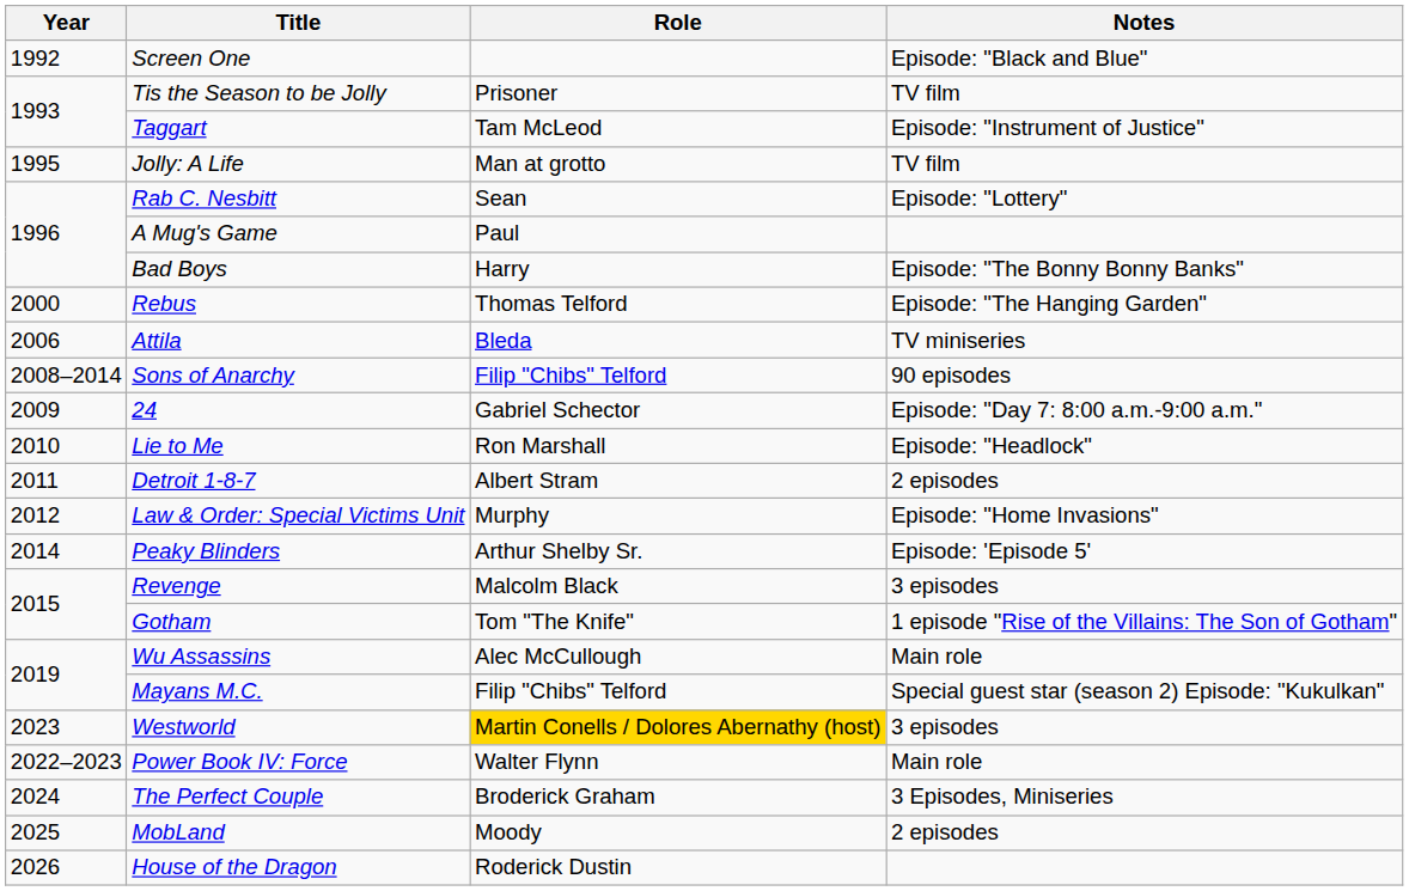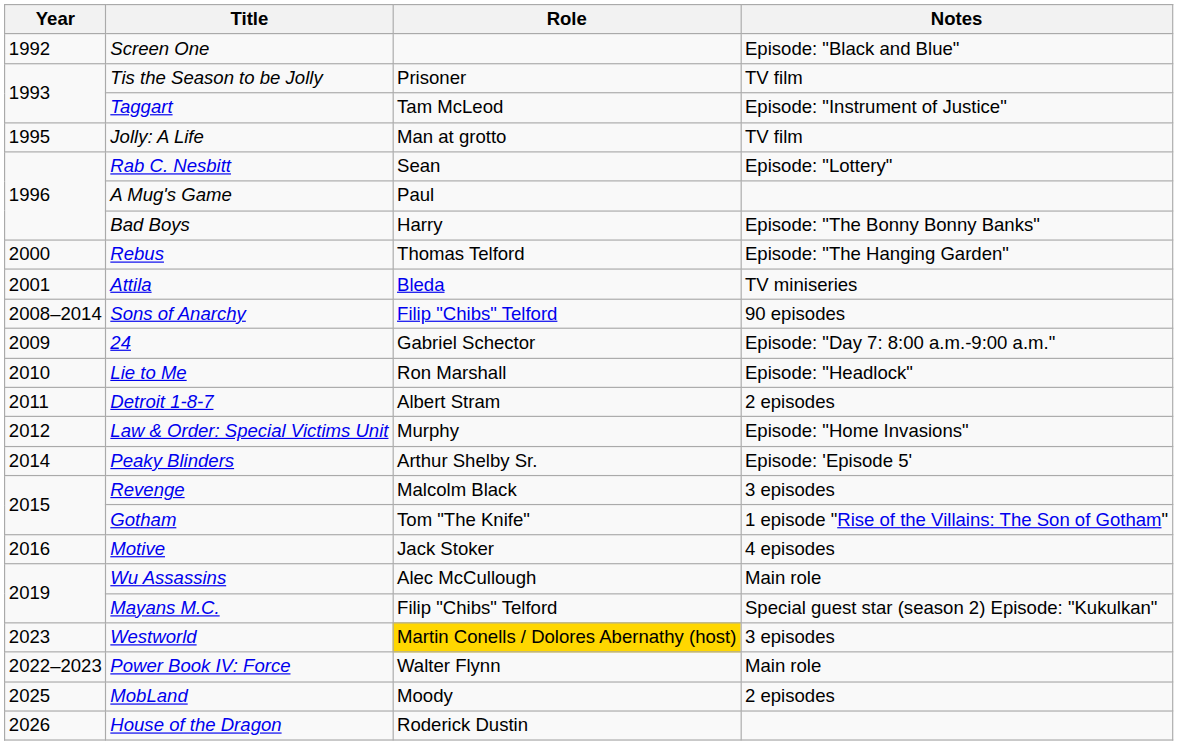Attila | Year: 2006 -> 2001
+ row: 2016 | Motive | Jack Stoker | 4 episodes
- row: 2024 | The Perfect Couple | Broderick Graham | 3 Episodes, Miniseries
